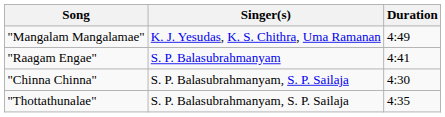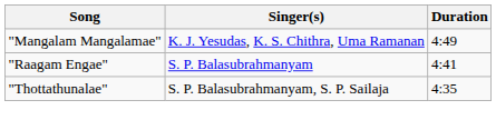- row: "Chinna Chinna" | S. P. Balasubrahmanyam, S. P. Sailaja | 4:30
